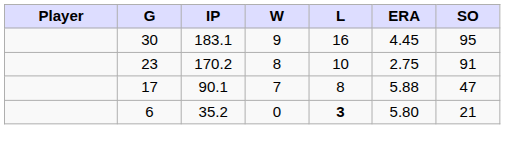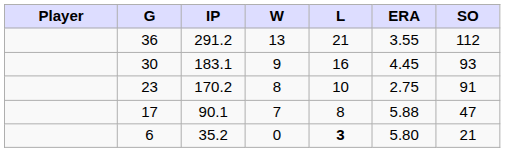+ row: 36 | 291.2 | 13 | 21 | 3.55 | 112
30 | SO: 95 -> 93
